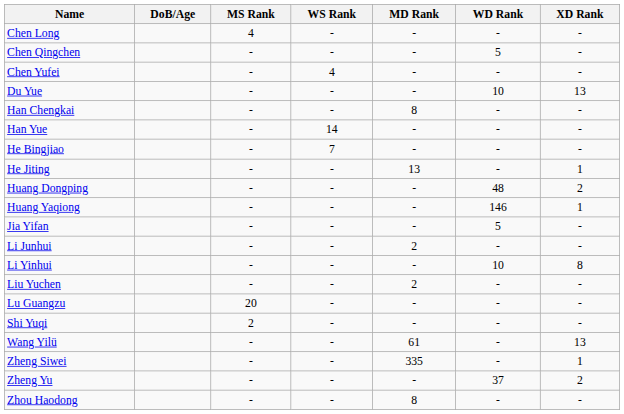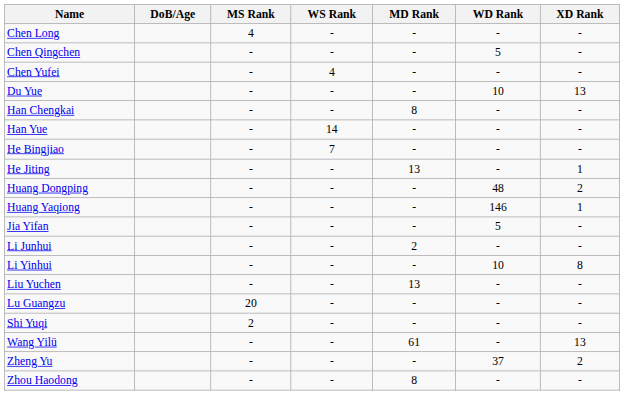Liu Yuchen | MD Rank: 2 -> 13
- row: Zheng Siwei | - | - | 335 | - | 1
